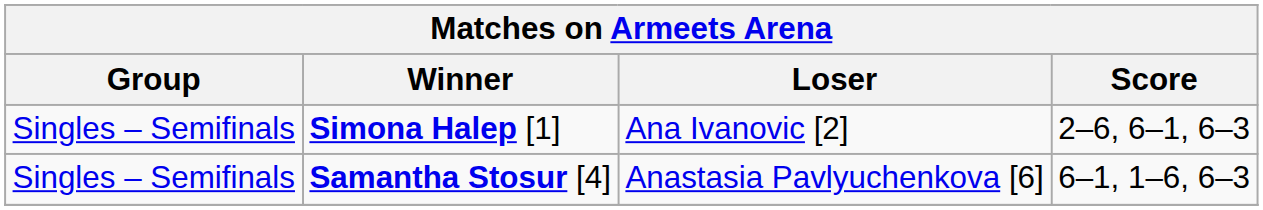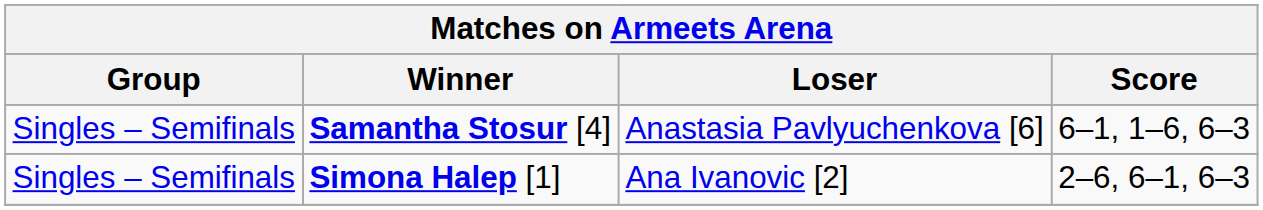rows swapped: Simona Halep [1] <-> Samantha Stosur [4]
